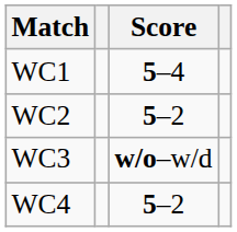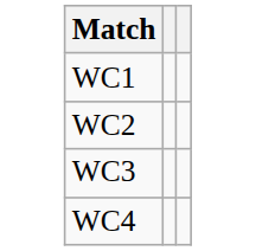- column: Score | 5–4 | 5–2 | w/o–w/d | 5–2
